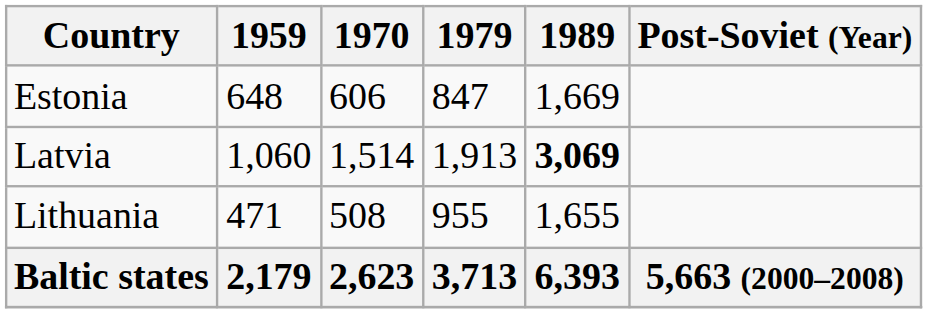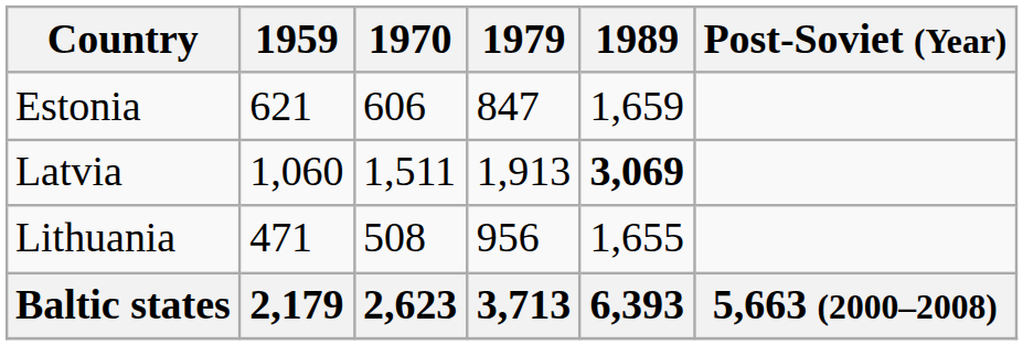Estonia | 1959: 648 -> 621
Estonia | 1989: 1,669 -> 1,659
Latvia | 1970: 1,514 -> 1,511
Lithuania | 1979: 955 -> 956
